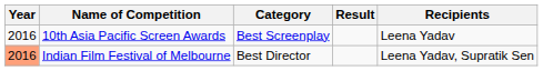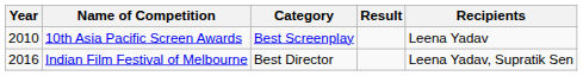10th Asia Pacific Screen Awards | Year: 2016 -> 2010
Indian Film Festival of Melbourne | Year: lightsalmon background -> no background
